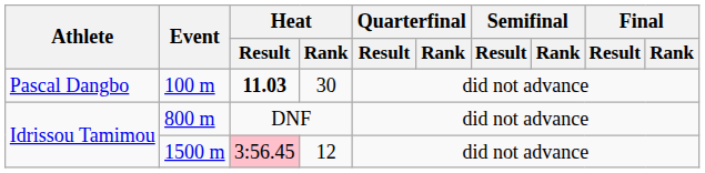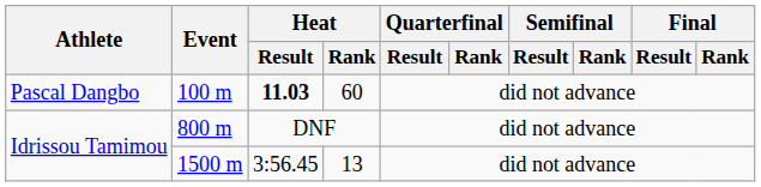100 m | Heat / Rank: 30 -> 60
1500 m | Heat / Result: pink background -> no background
1500 m | Heat / Rank: 12 -> 13
